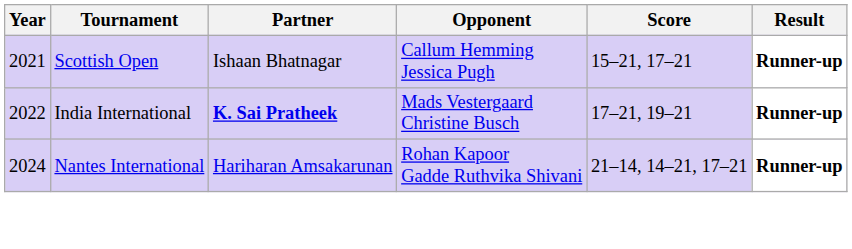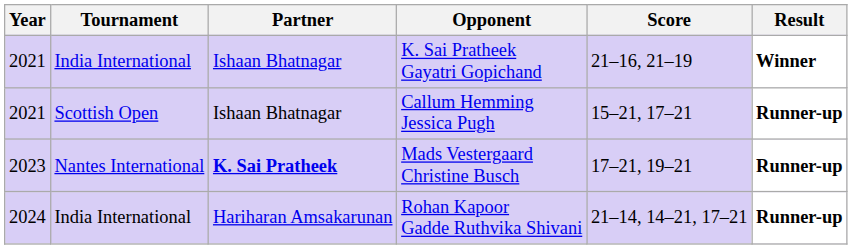+ row: 2021 | India International | Ishaan Bhatnagar | K. Sai Pratheek Gayatri Gopichand | 21–16, 21–19 | Winner
Mads Vestergaard Christine Busch | Year: 2022 -> 2023
Mads Vestergaard Christine Busch | Tournament: India International -> Nantes International
Rohan Kapoor Gadde Ruthvika Shivani | Tournament: Nantes International -> India International
